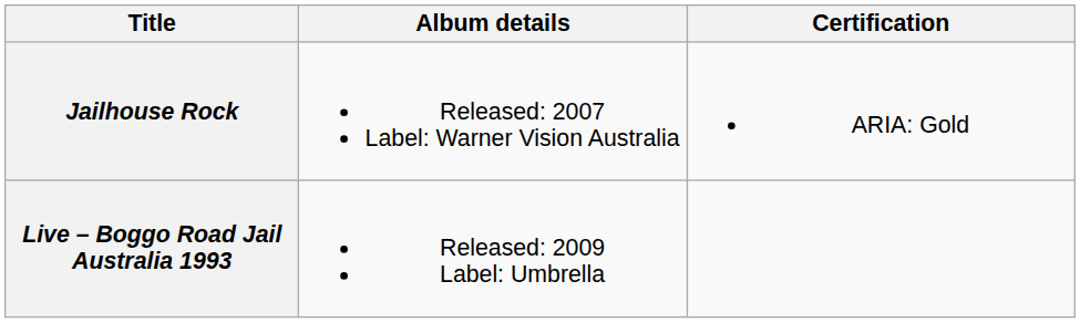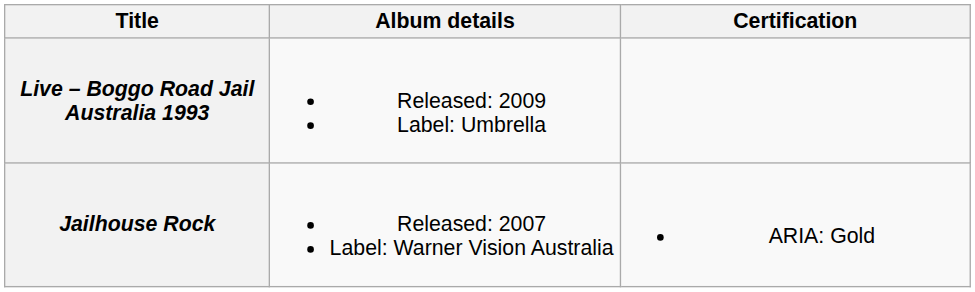rows swapped: Jailhouse Rock <-> Live – Boggo Road Jail Australia 1993
